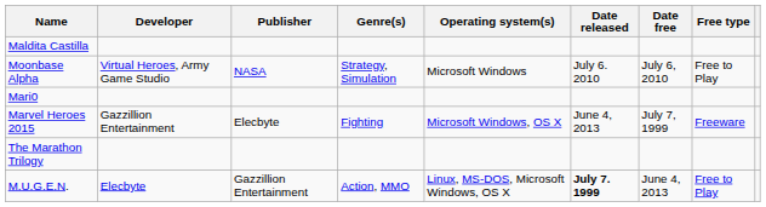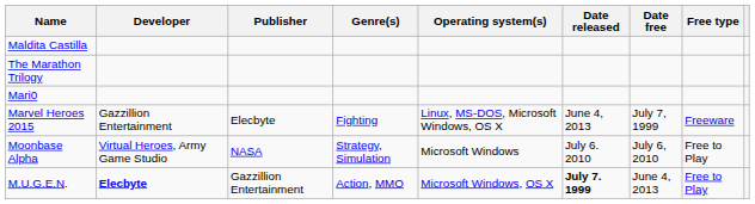rows swapped: The Marathon Trilogy <-> Moonbase Alpha
Marvel Heroes 2015 | Operating system(s): Microsoft Windows, OS X -> Linux, MS-DOS, Microsoft Windows, OS X
M.U.G.E.N. | Developer: normal -> bold
M.U.G.E.N. | Operating system(s): Linux, MS-DOS, Microsoft Windows, OS X -> Microsoft Windows, OS X
